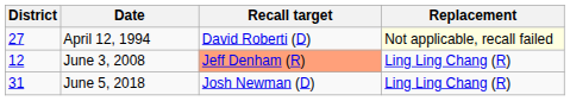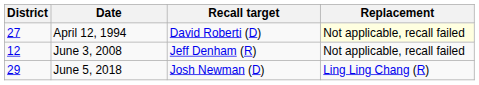June 3, 2008 | Recall target: lightsalmon background -> no background
June 3, 2008 | Replacement: Ling Ling Chang (R) -> Not applicable, recall failed
June 5, 2018 | District: 31 -> 29
